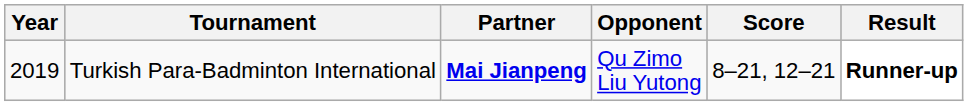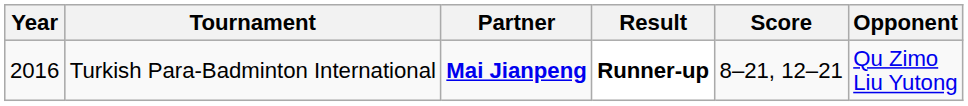columns swapped: Opponent <-> Result
Turkish Para-Badminton International | Year: 2019 -> 2016
